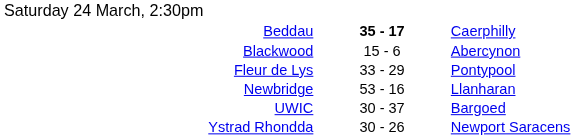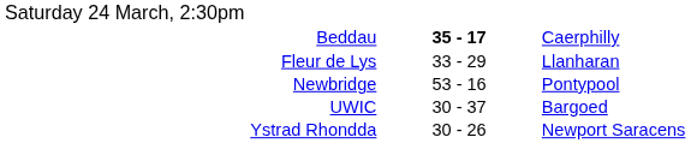- row: Blackwood | 15 - 6 | Abercynon
Fleur de Lys | column 3: Pontypool -> Llanharan
Newbridge | column 3: Llanharan -> Pontypool
